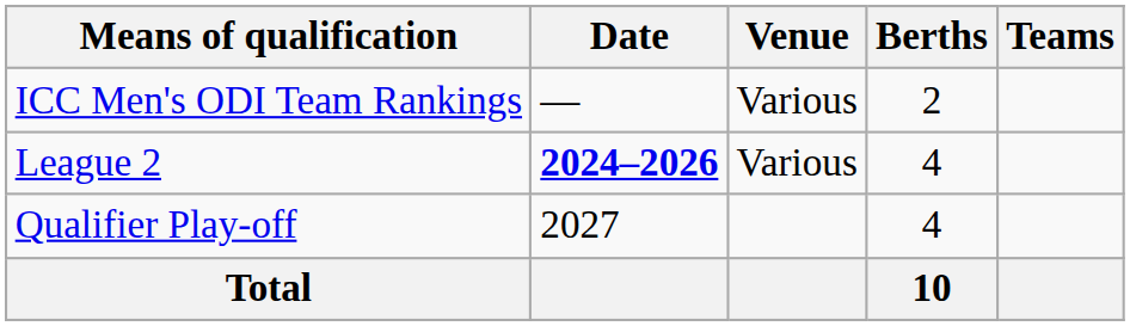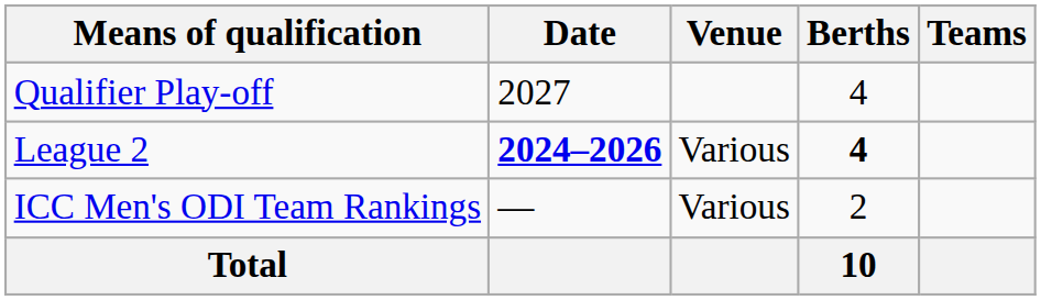rows swapped: ICC Men's ODI Team Rankings <-> Qualifier Play-off
League 2 | Berths: normal -> bold
